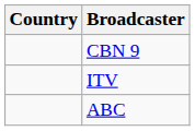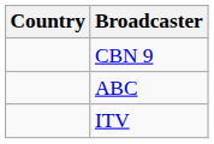rows swapped: ITV <-> ABC
